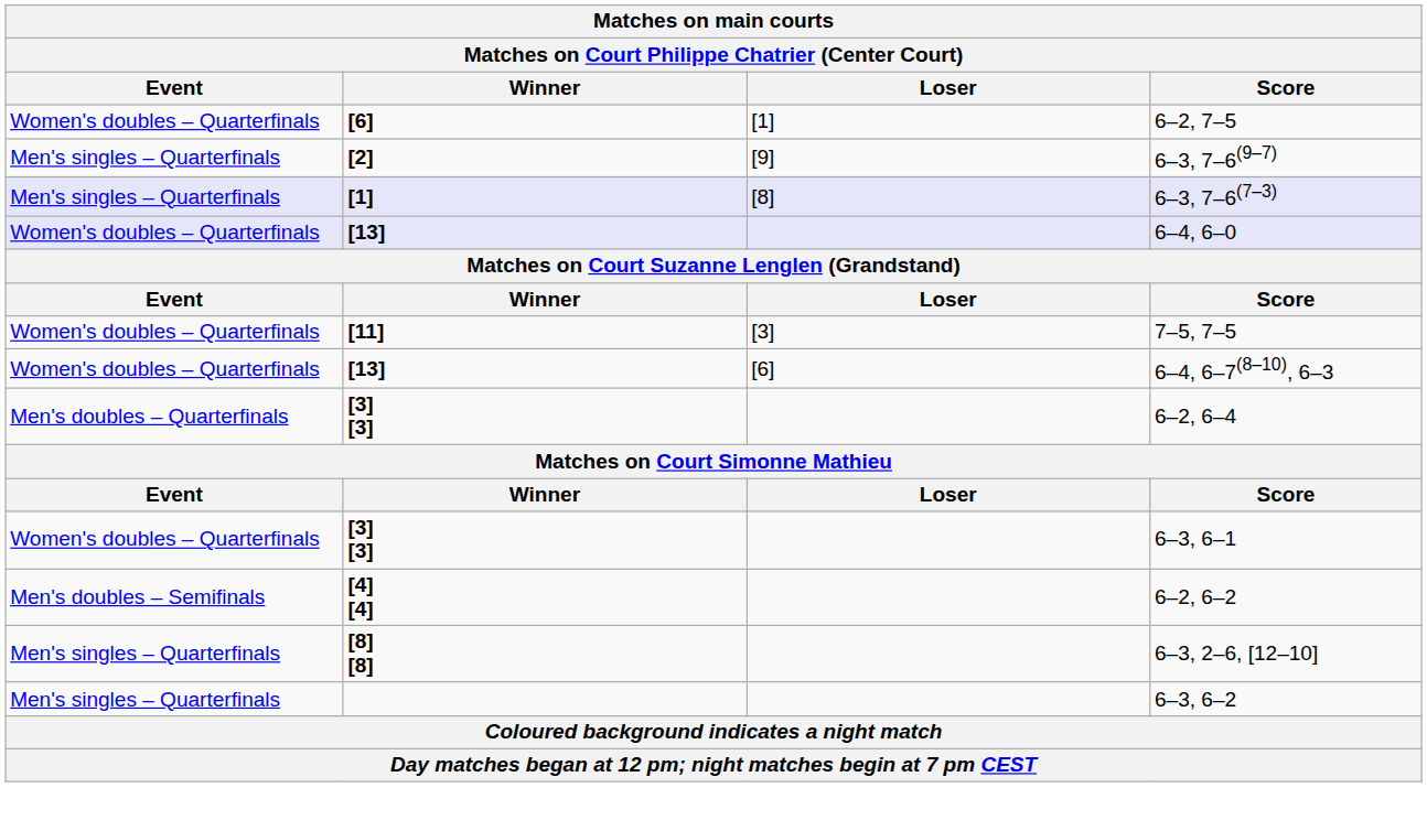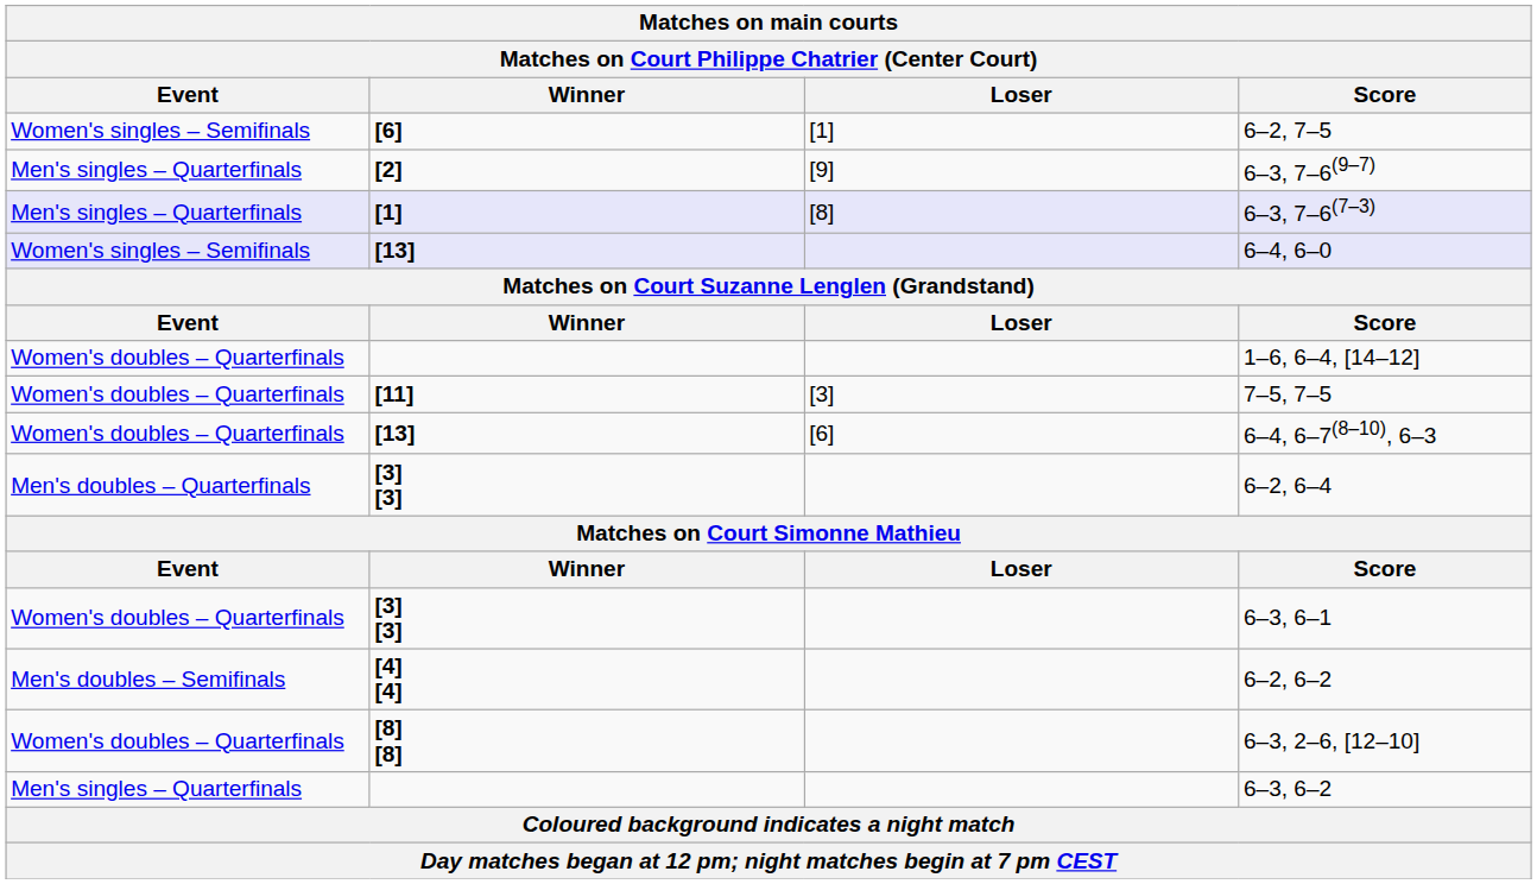6–2, 7–5 | Event: Women's doubles – Quarterfinals -> Women's singles – Semifinals
6–4, 6–0 | Event: Women's doubles – Quarterfinals -> Women's singles – Semifinals
+ row: Women's doubles – Quarterfinals | 1–6, 6–4, [14–12]
6–3, 2–6, [12–10] | Event: Men's singles – Quarterfinals -> Women's doubles – Quarterfinals
